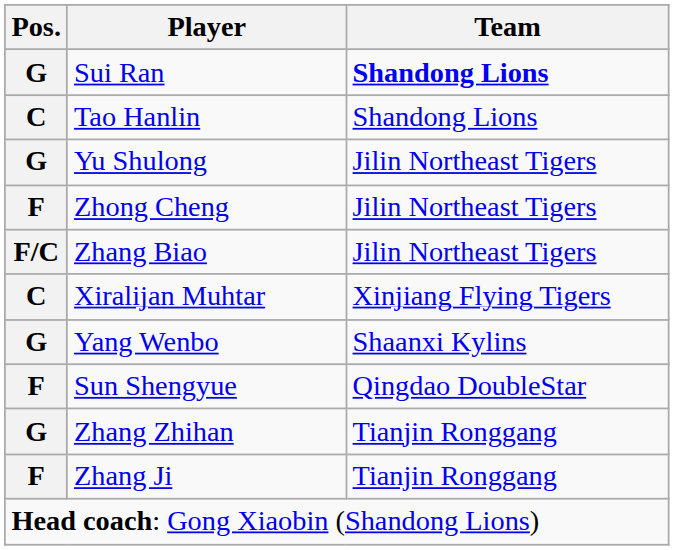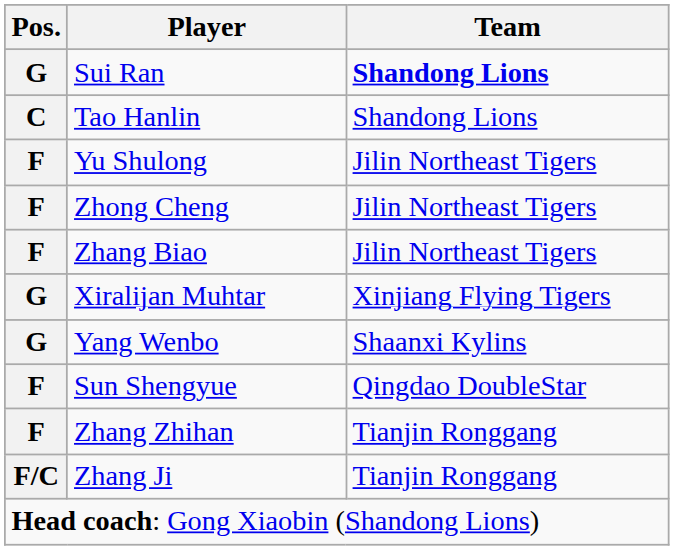Yu Shulong | Pos.: G -> F
Zhang Biao | Pos.: F/C -> F
Xiralijan Muhtar | Pos.: C -> G
Zhang Zhihan | Pos.: G -> F
Zhang Ji | Pos.: F -> F/C
